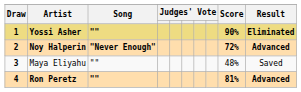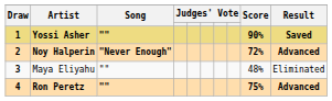Yossi Asher | Result: Eliminated -> Saved
Maya Eliyahu | Result: Saved -> Eliminated
Ron Peretz | Score: 81% -> 75%
